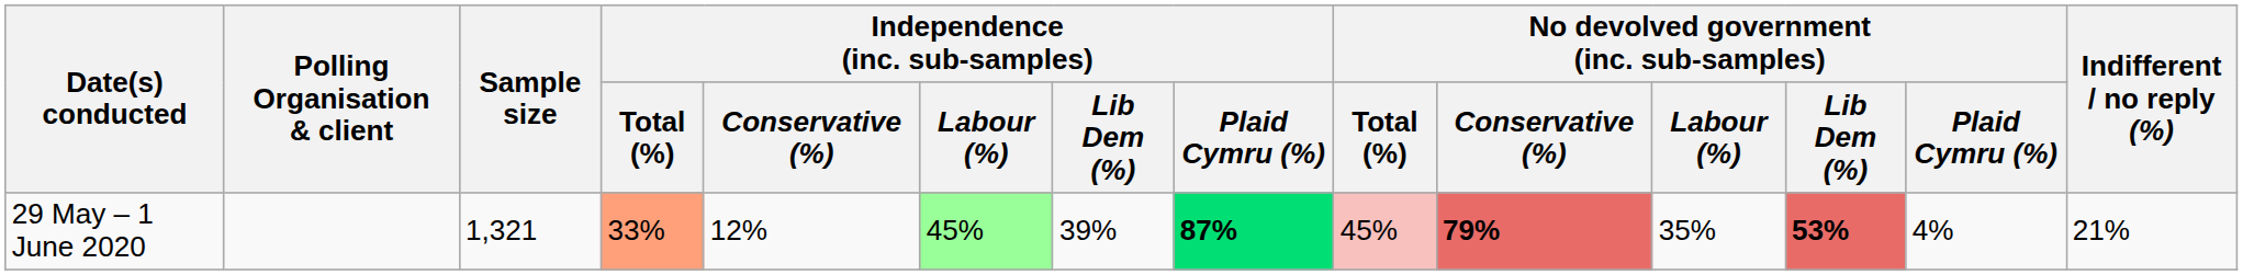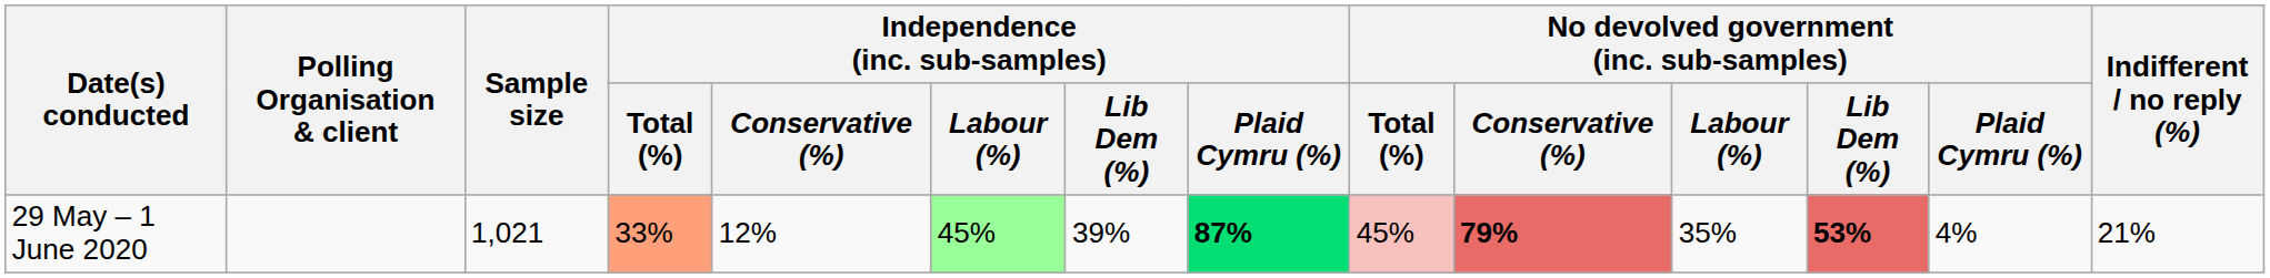29 May – 1 June 2020 | Sample size: 1,321 -> 1,021
